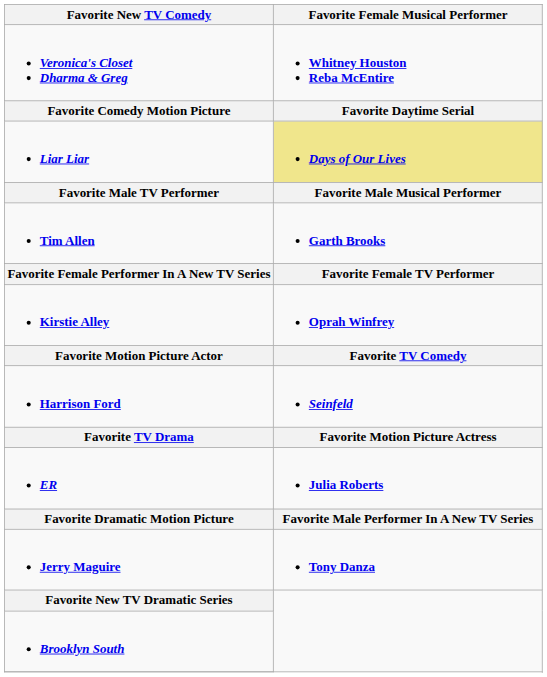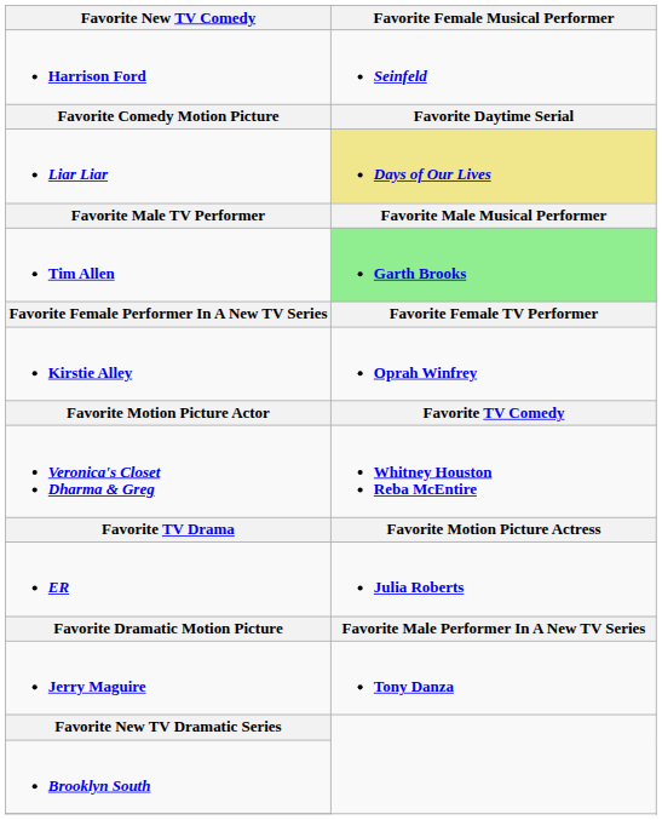rows swapped: Veronica's Closet Dharma & Greg <-> Harrison Ford
Tim Allen | Favorite Female Musical Performer: no background -> lightgreen background
